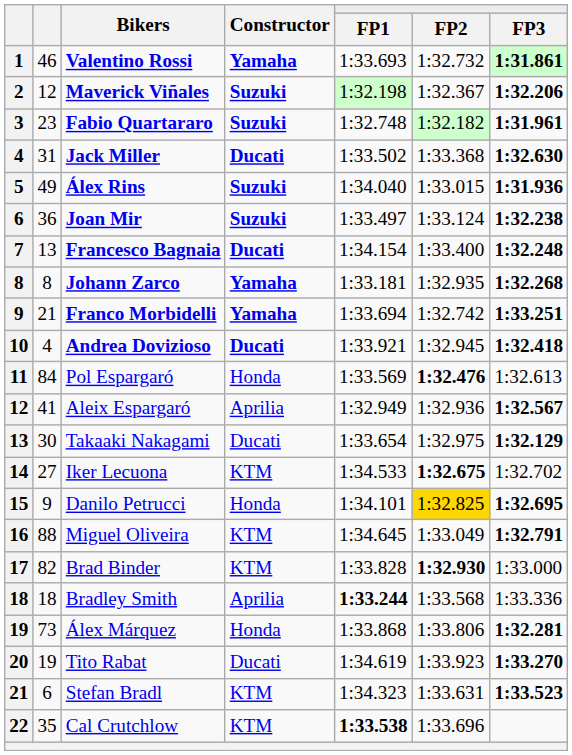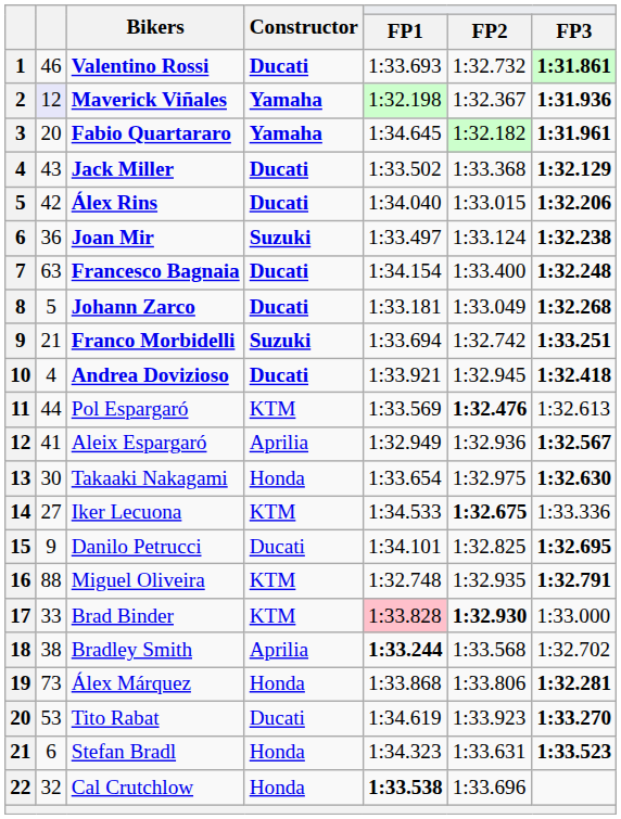Valentino Rossi | Constructor: Yamaha -> Ducati
Maverick Viñales | column 2: no background -> lavender background
Maverick Viñales | Constructor: Suzuki -> Yamaha
Maverick Viñales | FP3: 1:32.206 -> 1:31.936
Fabio Quartararo | column 2: 23 -> 20
Fabio Quartararo | Constructor: Suzuki -> Yamaha
Fabio Quartararo | FP1: 1:32.748 -> 1:34.645
Jack Miller | column 2: 31 -> 43
Jack Miller | FP3: 1:32.630 -> 1:32.129
Álex Rins | column 2: 49 -> 42
Álex Rins | Constructor: Suzuki -> Ducati
Álex Rins | FP3: 1:31.936 -> 1:32.206
Francesco Bagnaia | column 2: 13 -> 63
Johann Zarco | column 2: 8 -> 5
Johann Zarco | Constructor: Yamaha -> Ducati
Johann Zarco | FP2: 1:32.935 -> 1:33.049
Franco Morbidelli | Constructor: Yamaha -> Suzuki
Pol Espargaró | column 2: 84 -> 44
Pol Espargaró | Constructor: Honda -> KTM
Takaaki Nakagami | Constructor: Ducati -> Honda
Takaaki Nakagami | FP3: 1:32.129 -> 1:32.630
Iker Lecuona | FP3: 1:32.702 -> 1:33.336
Danilo Petrucci | Constructor: Honda -> Ducati
Danilo Petrucci | FP2: gold background -> no background
Miguel Oliveira | FP1: 1:34.645 -> 1:32.748
Miguel Oliveira | FP2: 1:33.049 -> 1:32.935
Brad Binder | column 2: 82 -> 33
Brad Binder | FP1: no background -> pink background
Bradley Smith | column 2: 18 -> 38
Bradley Smith | FP3: 1:33.336 -> 1:32.702
Tito Rabat | column 2: 19 -> 53
Stefan Bradl | Constructor: KTM -> Honda
Cal Crutchlow | column 2: 35 -> 32
Cal Crutchlow | Constructor: KTM -> Honda
